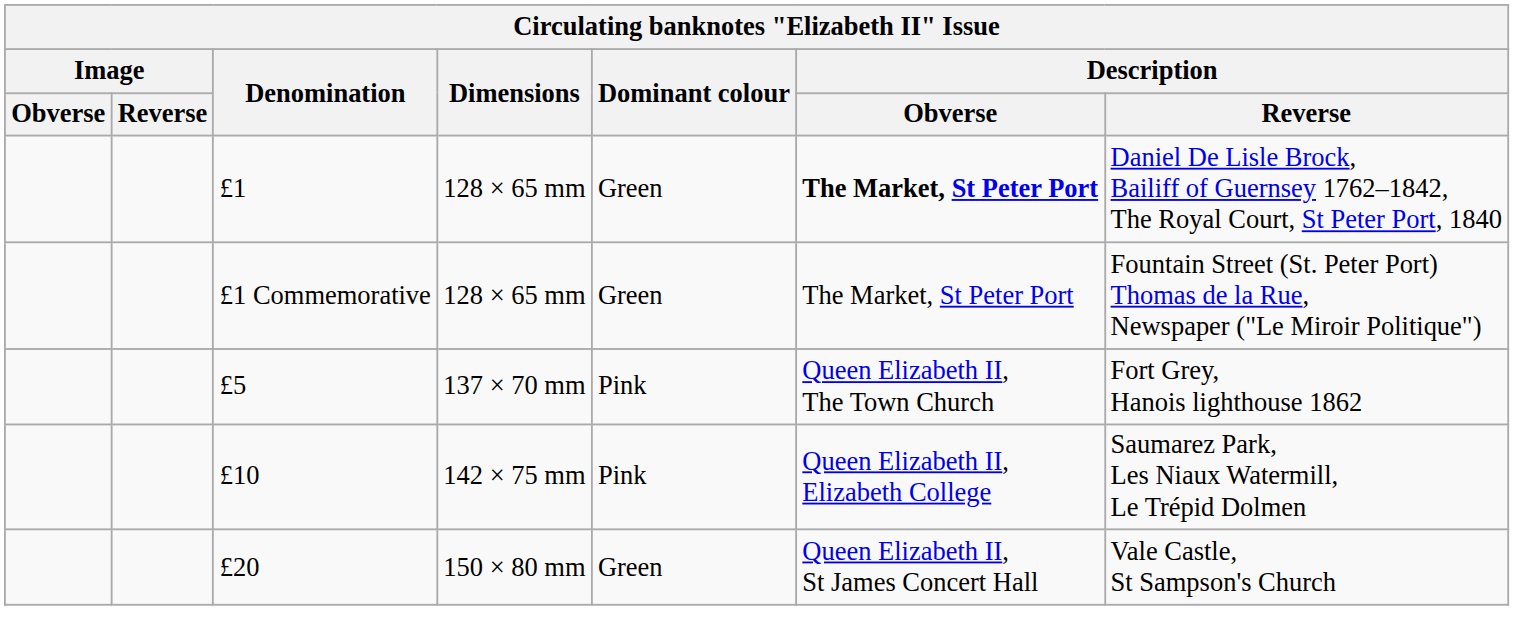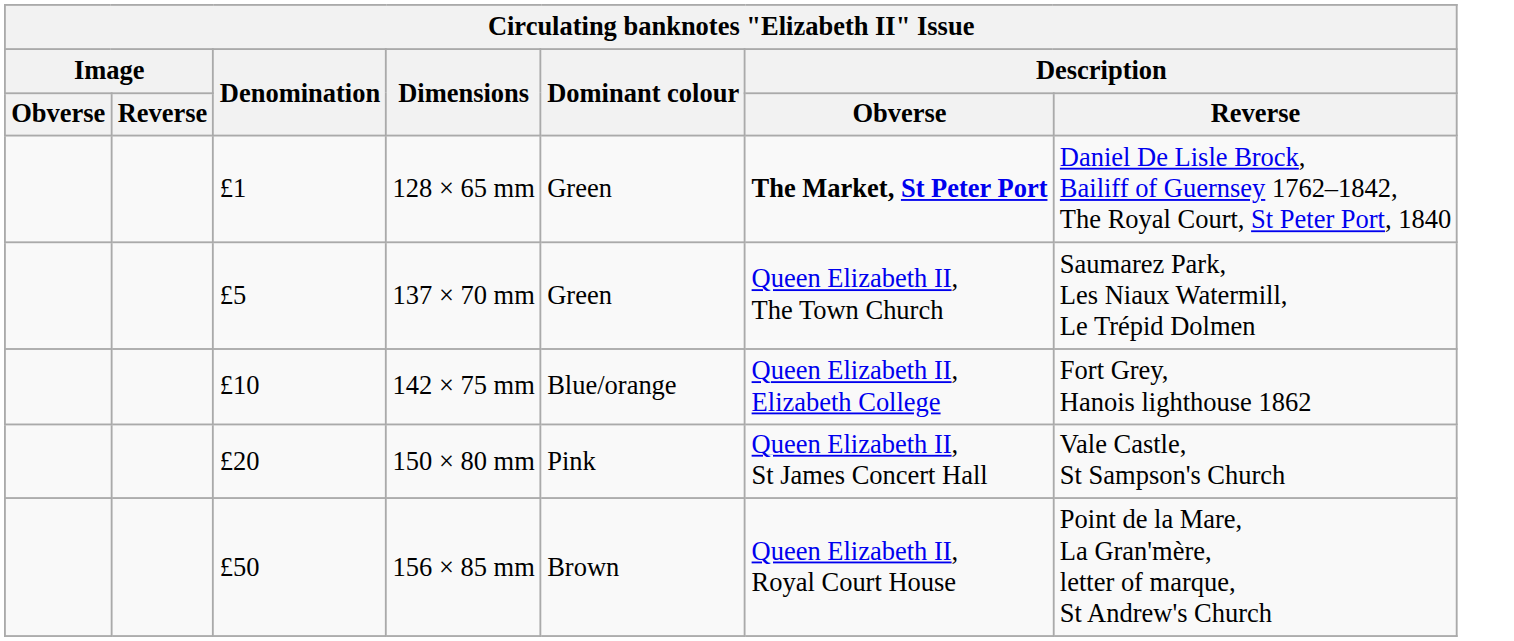- row: £1 Commemorative | 128 × 65 mm | Green | The Market, St Peter Port | Fountain Street (St. Peter Port) Thomas de la Rue, Newspaper ("Le Miroir Politique")
£5 | Dominant colour: Pink -> Green
£5 | Description / Reverse: Fort Grey, Hanois lighthouse 1862 -> Saumarez Park, Les Niaux Watermill, Le Trépid Dolmen
£10 | Dominant colour: Pink -> Blue/orange
£10 | Description / Reverse: Saumarez Park, Les Niaux Watermill, Le Trépid Dolmen -> Fort Grey, Hanois lighthouse 1862
£20 | Dominant colour: Green -> Pink
+ row: £50 | 156 × 85 mm | Brown | Queen Elizabeth II, Royal Court House | Point de la Mare, La Gran'mère, letter of marque, St Andrew's Church
